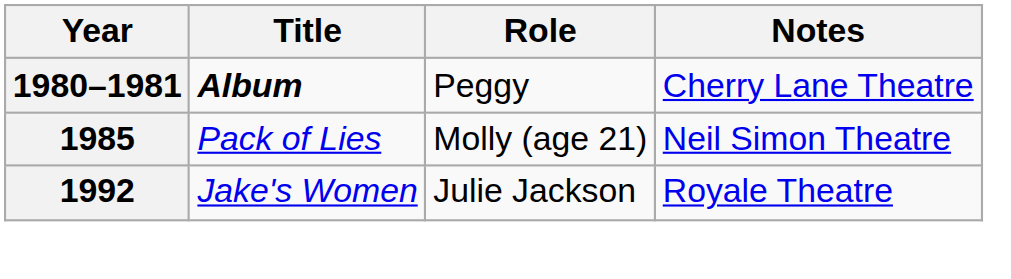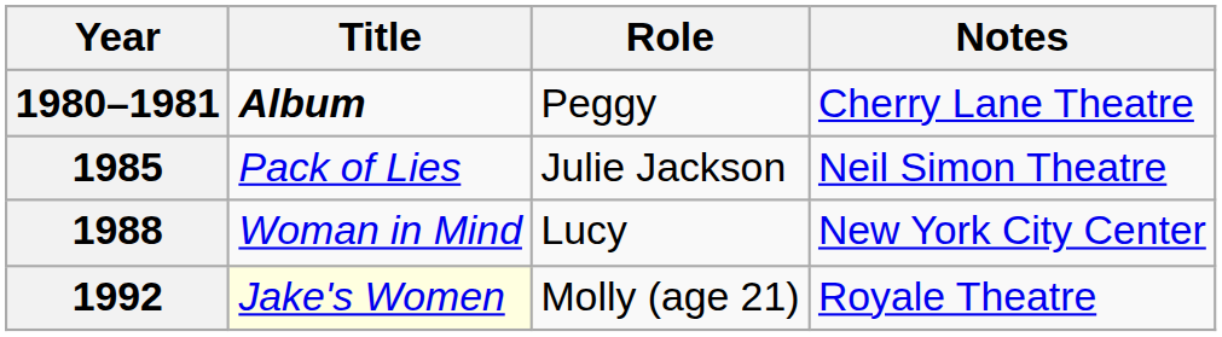1985 | Role: Molly (age 21) -> Julie Jackson
+ row: 1988 | Woman in Mind | Lucy | New York City Center
1992 | Title: no background -> lightyellow background
1992 | Role: Julie Jackson -> Molly (age 21)
